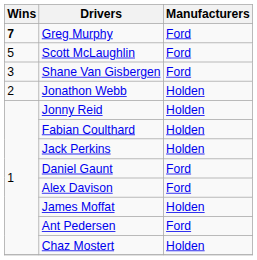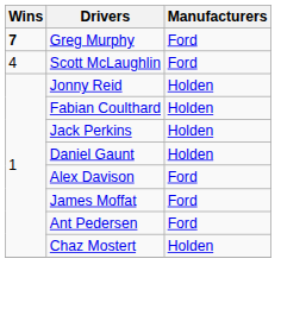Scott McLaughlin | Wins: 5 -> 4
- row: 3 | Shane Van Gisbergen | Ford
- row: 2 | Jonathon Webb | Holden
Daniel Gaunt | Manufacturers: Ford -> Holden
James Moffat | Manufacturers: Holden -> Ford
